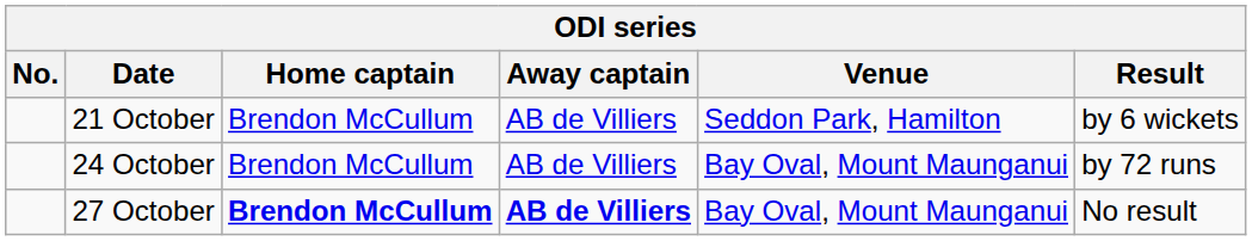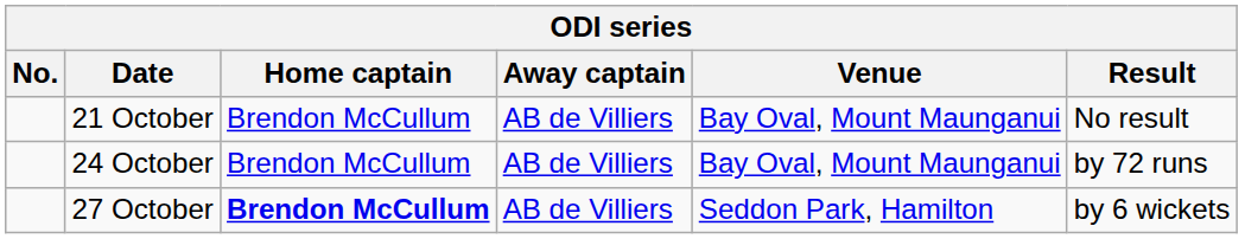21 October | Venue: Seddon Park, Hamilton -> Bay Oval, Mount Maunganui
21 October | Result: by 6 wickets -> No result
27 October | Away captain: bold -> normal
27 October | Venue: Bay Oval, Mount Maunganui -> Seddon Park, Hamilton
27 October | Result: No result -> by 6 wickets
